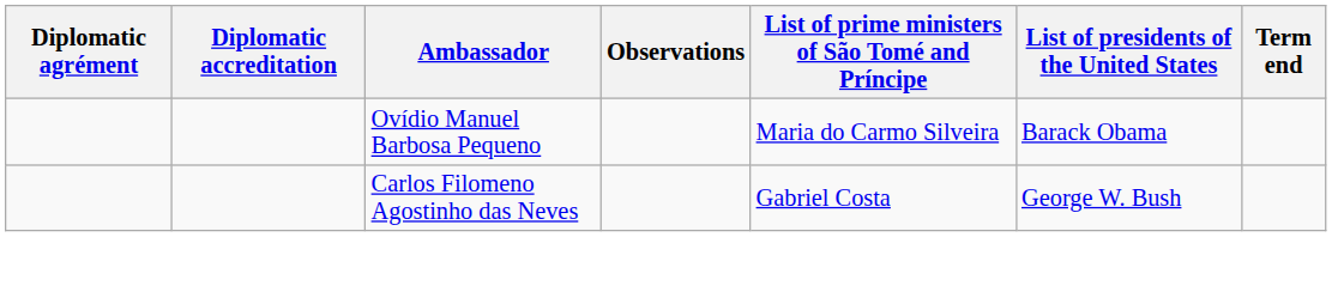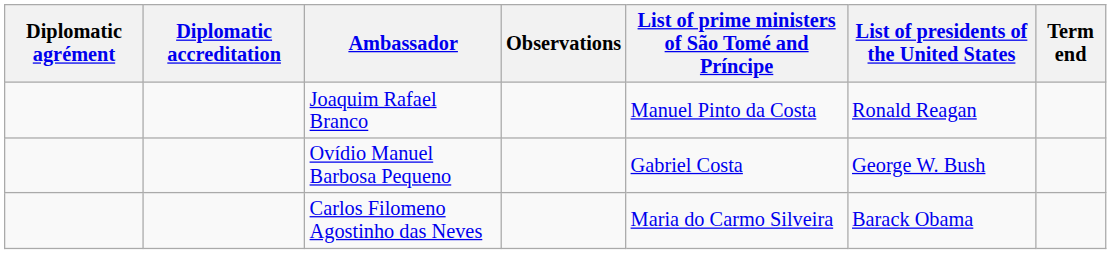+ row: Joaquim Rafael Branco | Manuel Pinto da Costa | Ronald Reagan
Ovídio Manuel Barbosa Pequeno | List of prime ministers of São Tomé and Príncipe: Maria do Carmo Silveira -> Gabriel Costa
Ovídio Manuel Barbosa Pequeno | List of presidents of the United States: Barack Obama -> George W. Bush
Carlos Filomeno Agostinho das Neves | List of prime ministers of São Tomé and Príncipe: Gabriel Costa -> Maria do Carmo Silveira
Carlos Filomeno Agostinho das Neves | List of presidents of the United States: George W. Bush -> Barack Obama
